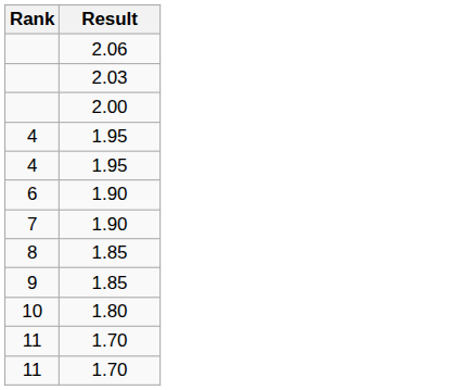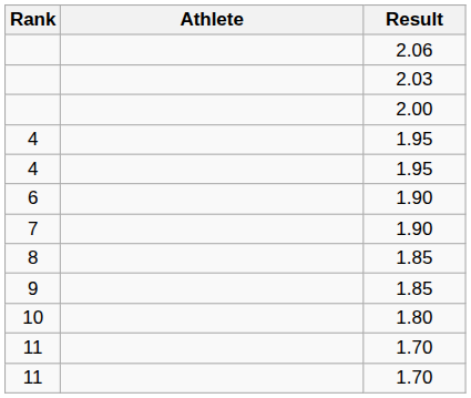+ column: Athlete
